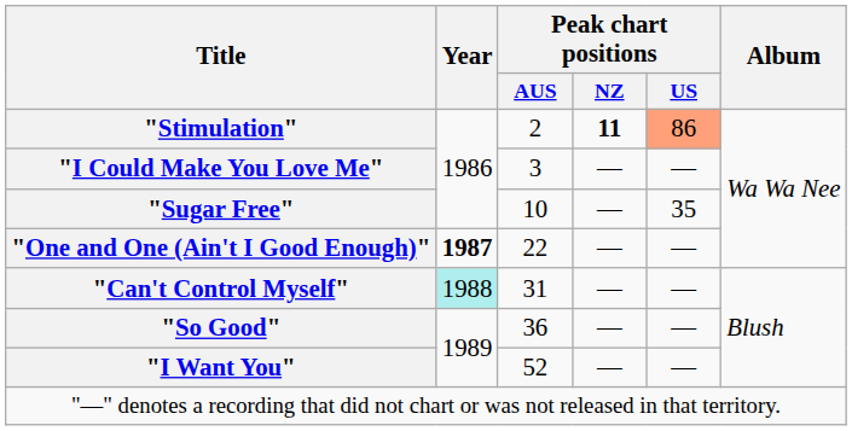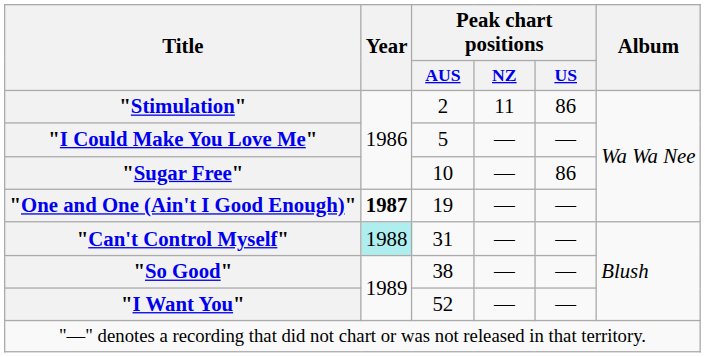"Stimulation" | Peak chart positions / NZ: bold -> normal
"Stimulation" | Peak chart positions / US: lightsalmon background -> no background
"I Could Make You Love Me" | Peak chart positions / AUS: 3 -> 5
"Sugar Free" | Peak chart positions / US: 35 -> 86
"One and One (Ain't I Good Enough)" | Peak chart positions / AUS: 22 -> 19
"So Good" | Peak chart positions / AUS: 36 -> 38
